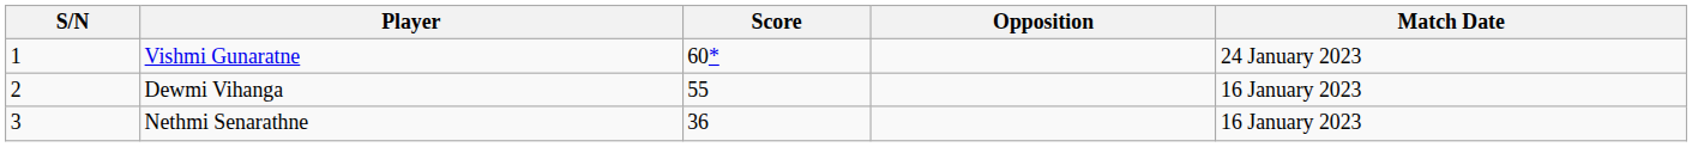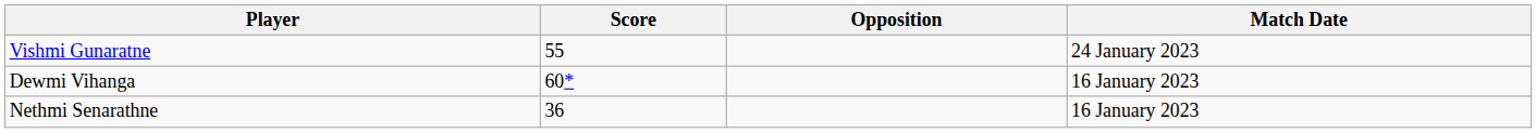- column: S/N | 1 | 2 | 3
Vishmi Gunaratne | Score: 60* -> 55
Dewmi Vihanga | Score: 55 -> 60*
